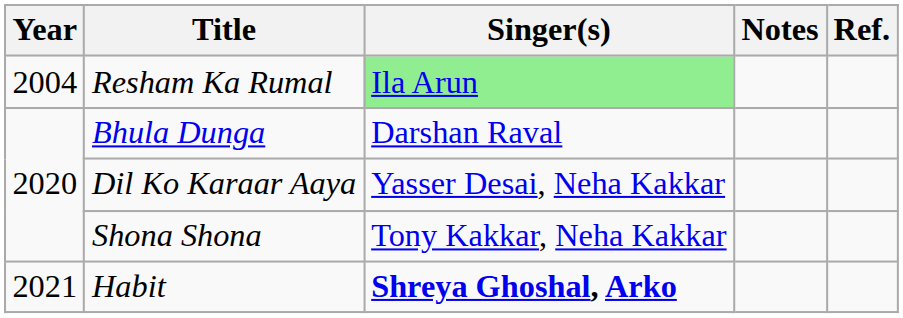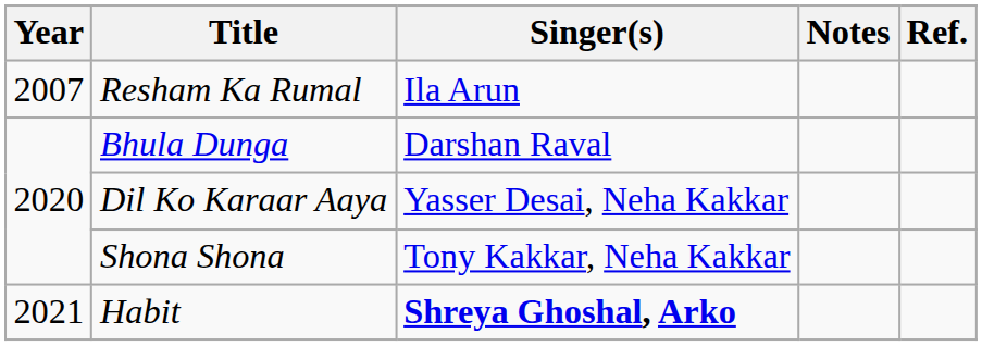Resham Ka Rumal | Year: 2004 -> 2007
Resham Ka Rumal | Singer(s): lightgreen background -> no background
